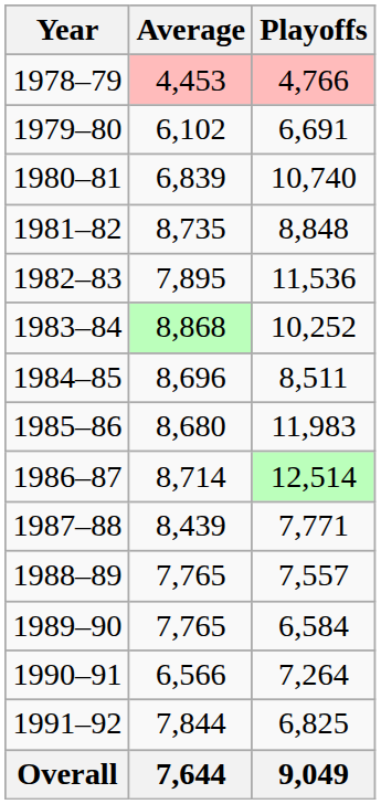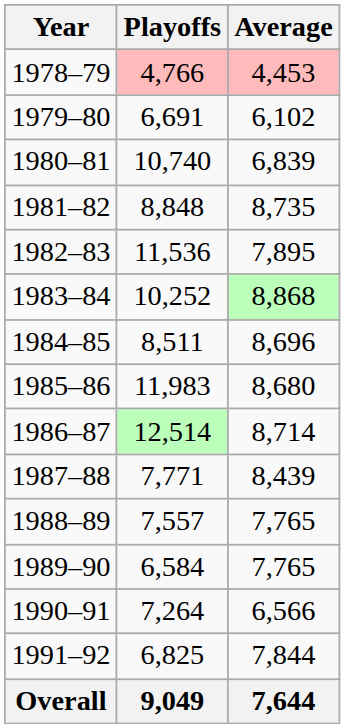columns swapped: Average <-> Playoffs
